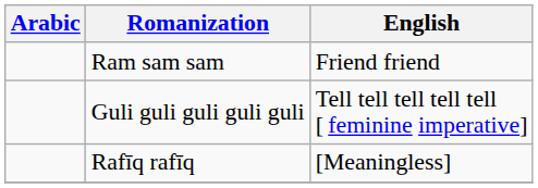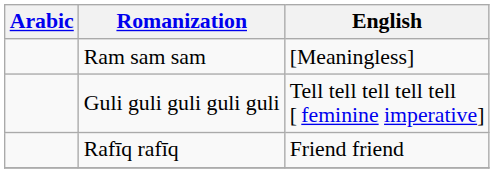Ram sam sam | English: Friend friend -> [Meaningless]
Rafīq rafīq | English: [Meaningless] -> Friend friend
